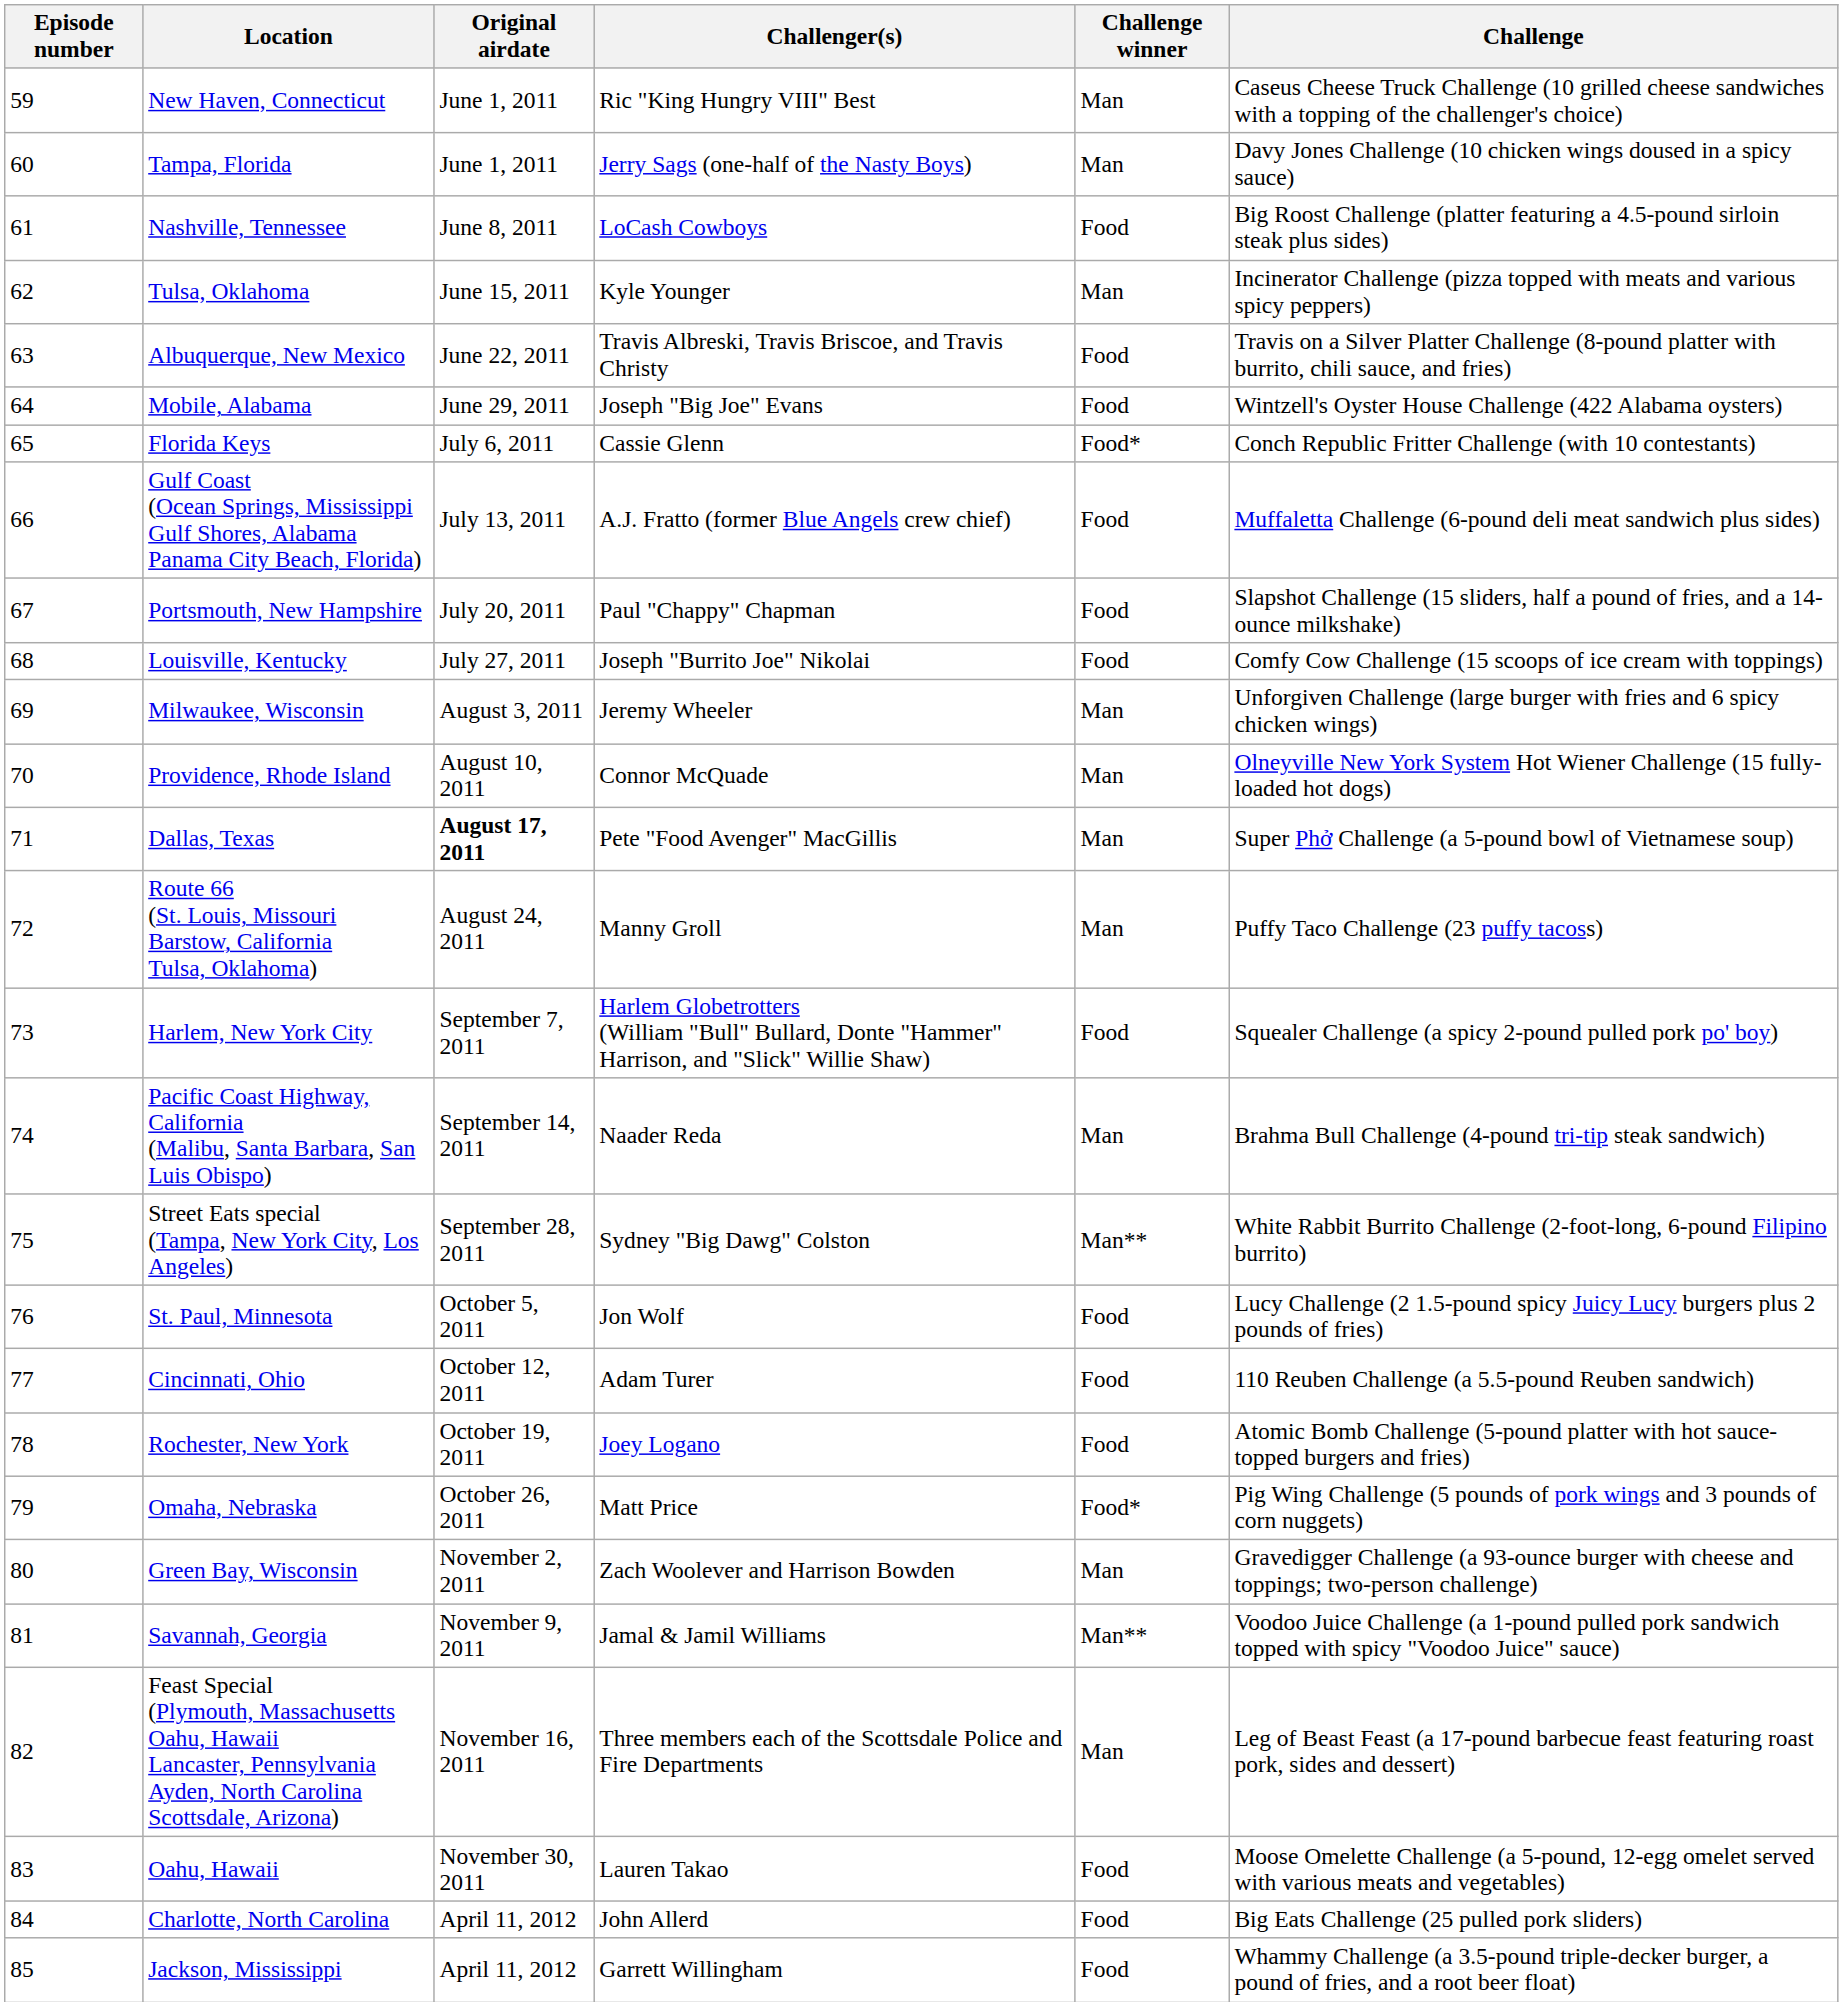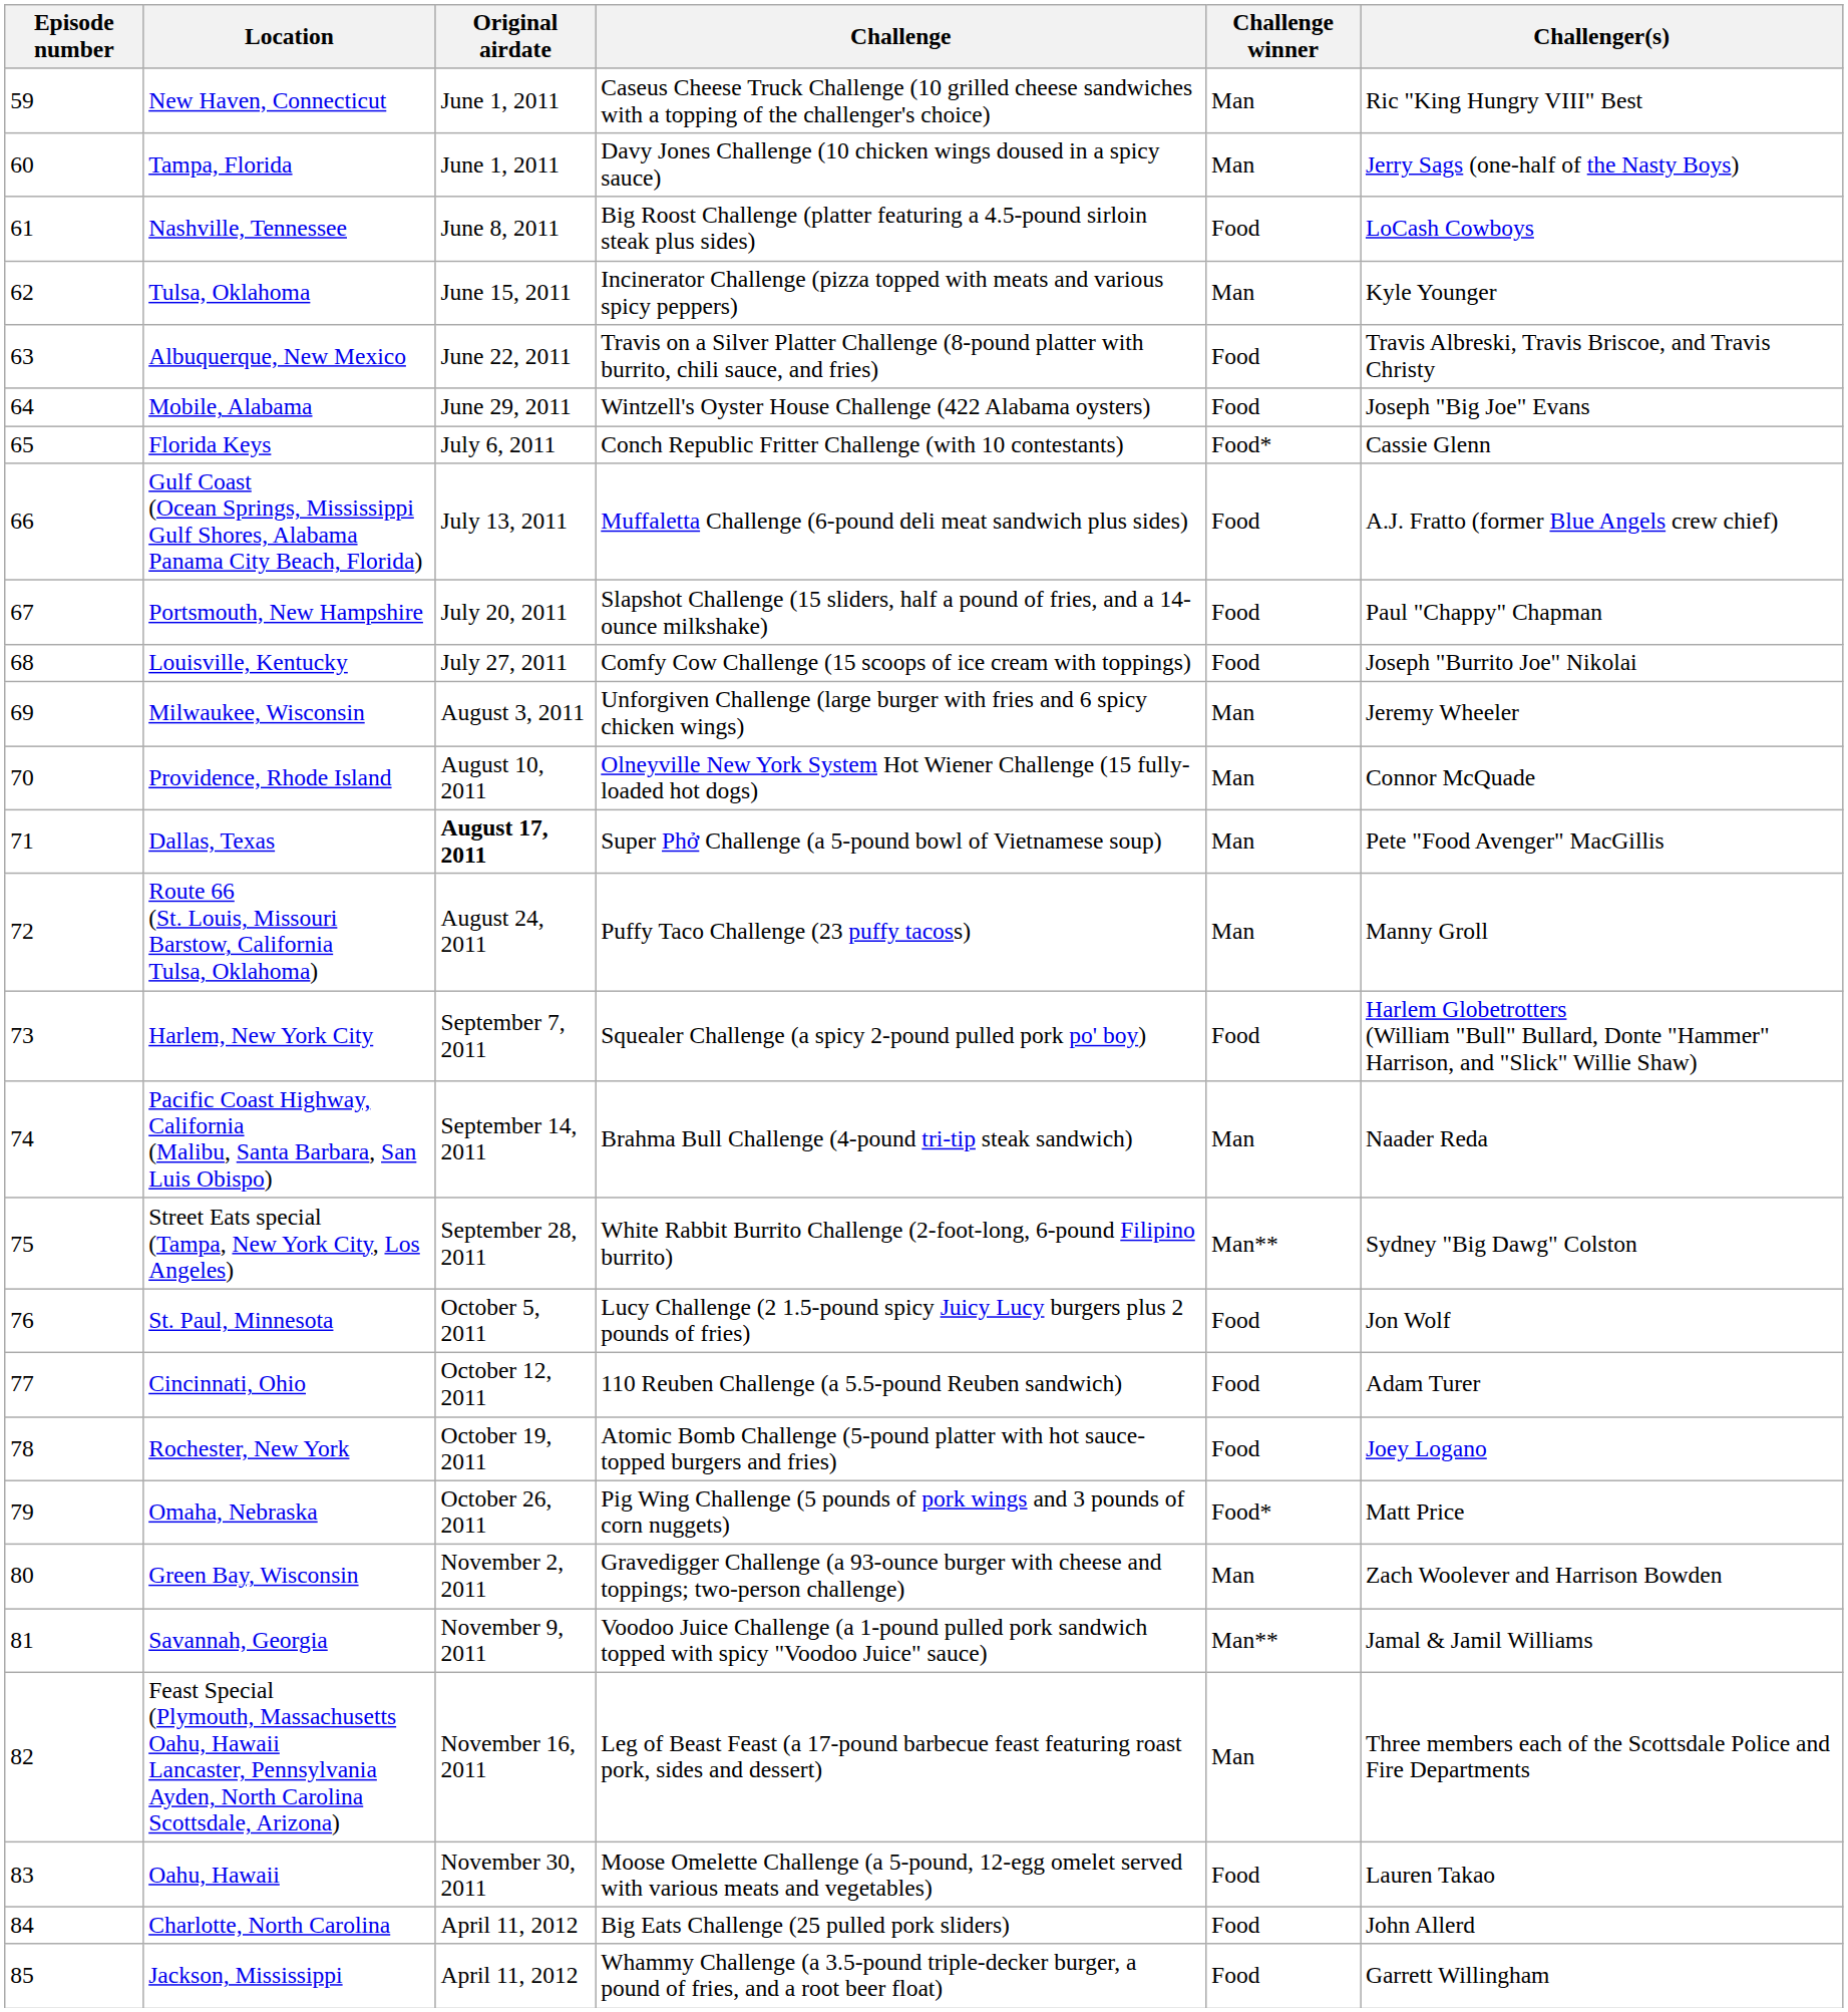columns swapped: Challenger(s) <-> Challenge
